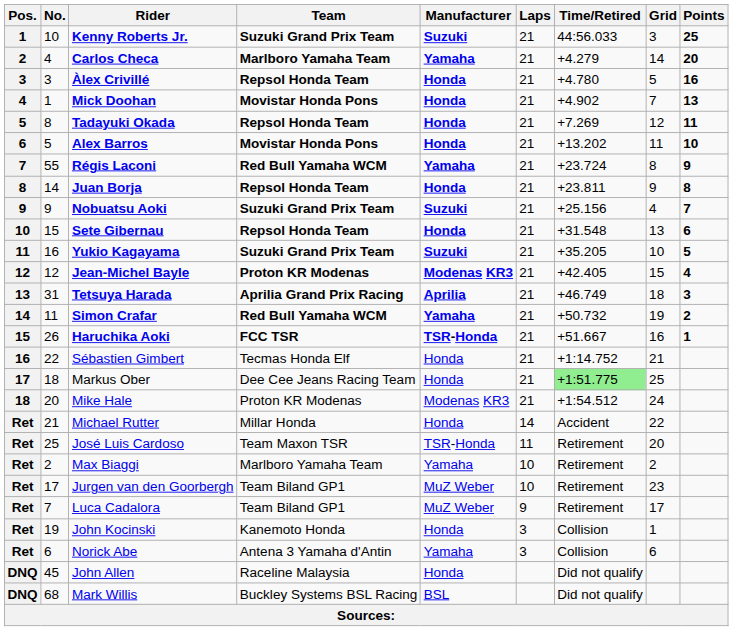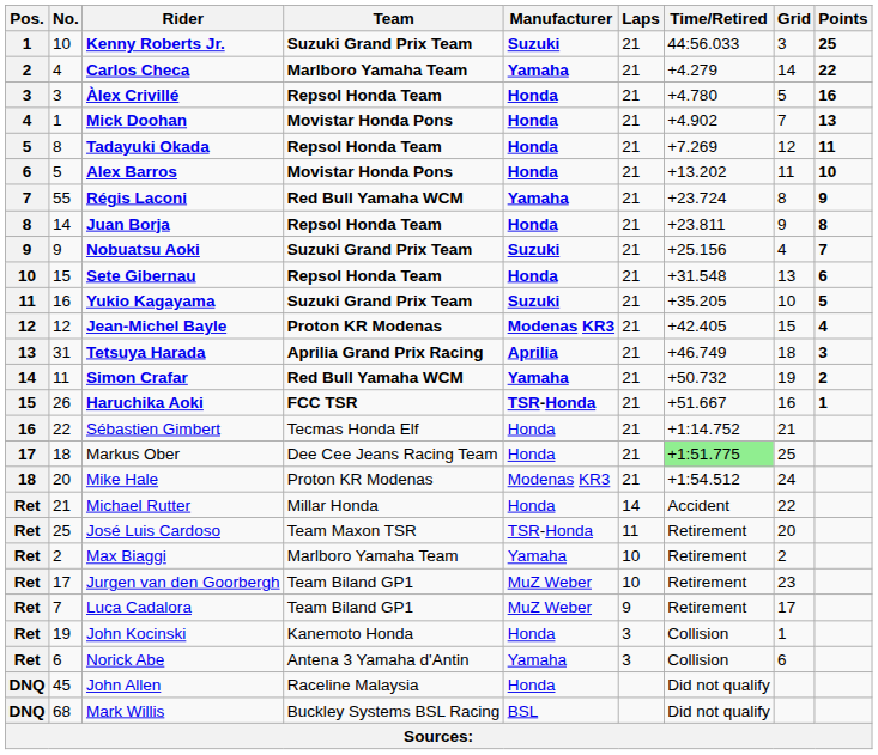Carlos Checa | Points: 20 -> 22
